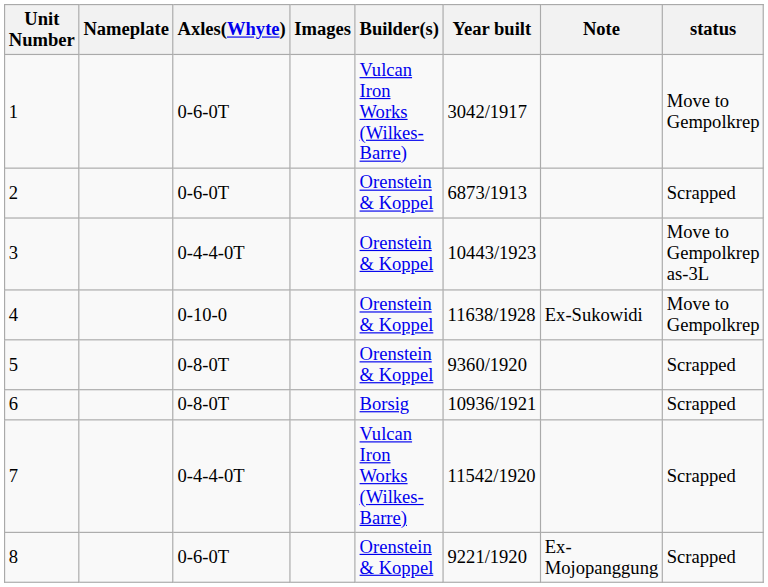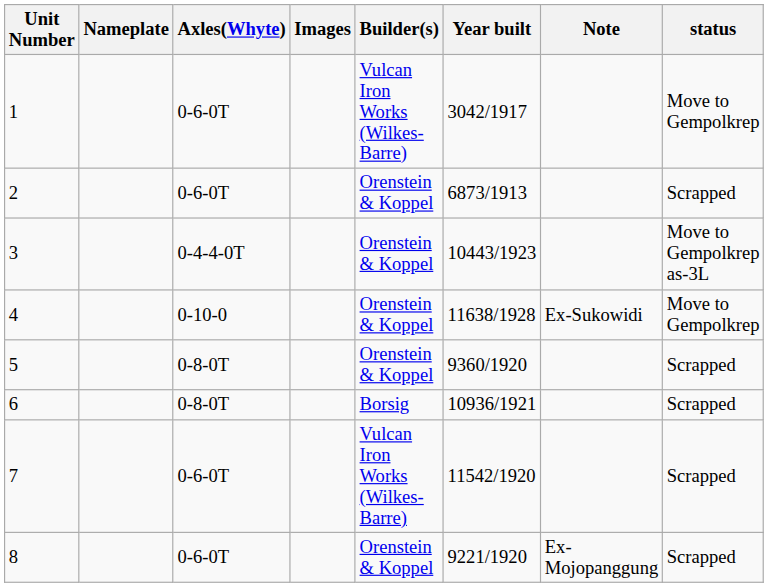7 | Axles(Whyte): 0-4-4-0T -> 0-6-0T
